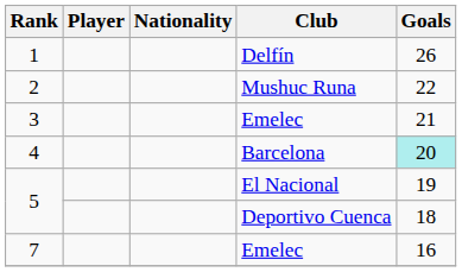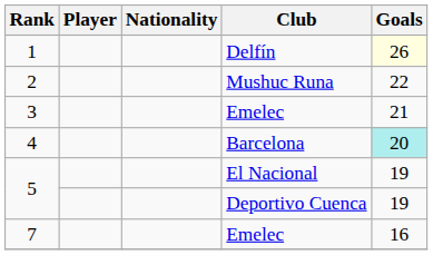1 | Goals: no background -> lightyellow background
5 / Deportivo Cuenca | Goals: 18 -> 19
